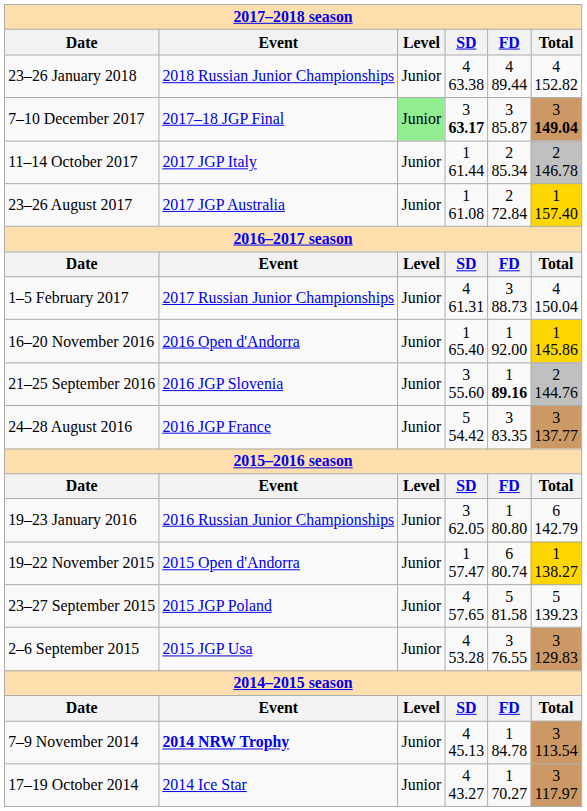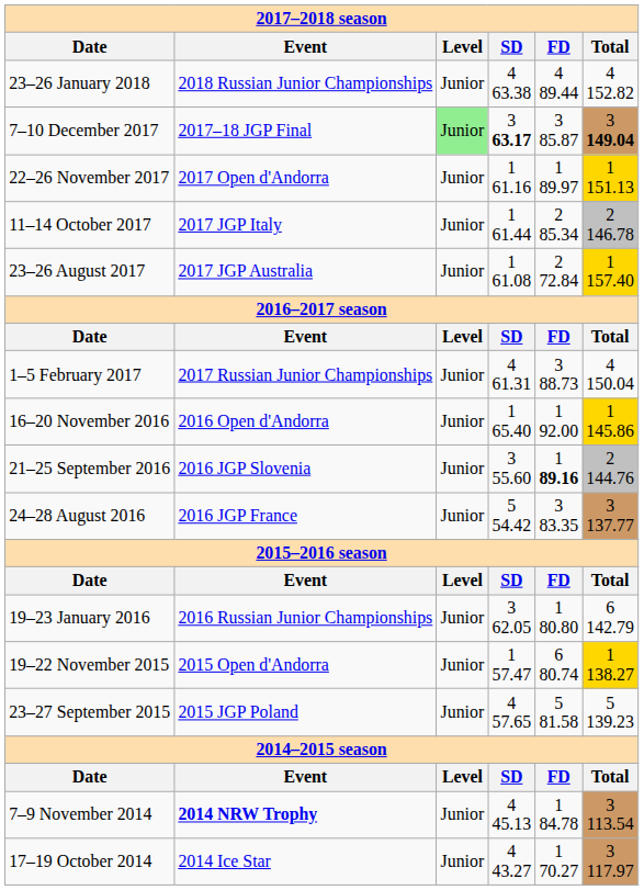+ row: 22–26 November 2017 | 2017 Open d'Andorra | Junior | 1 61.16 | 1 89.97 | 1 151.13
- row: 2–6 September 2015 | 2015 JGP Usa | Junior | 4 53.28 | 3 76.55 | 3 129.83
